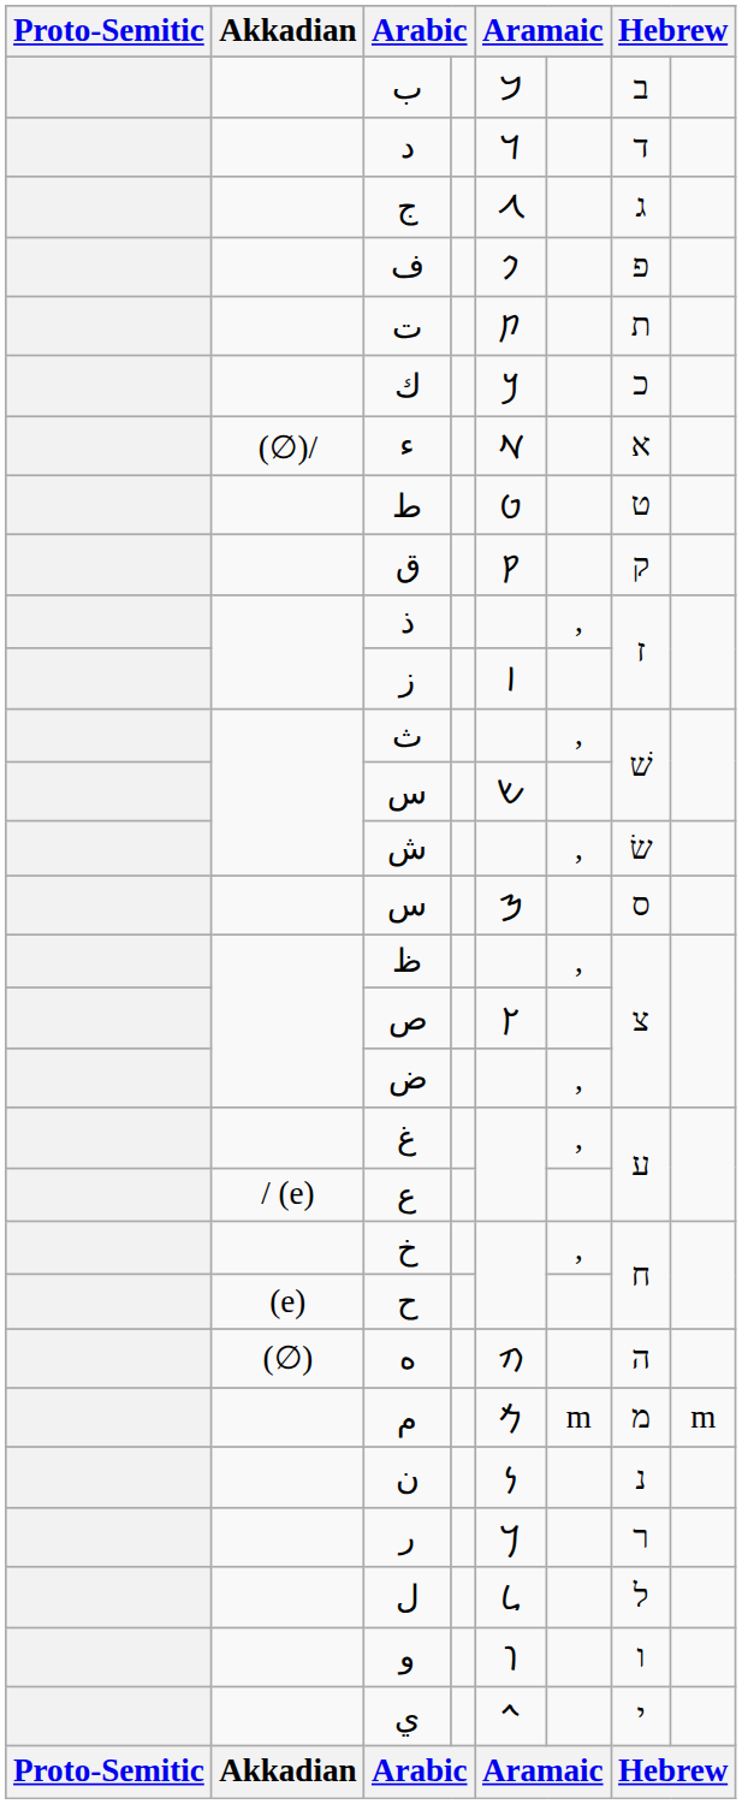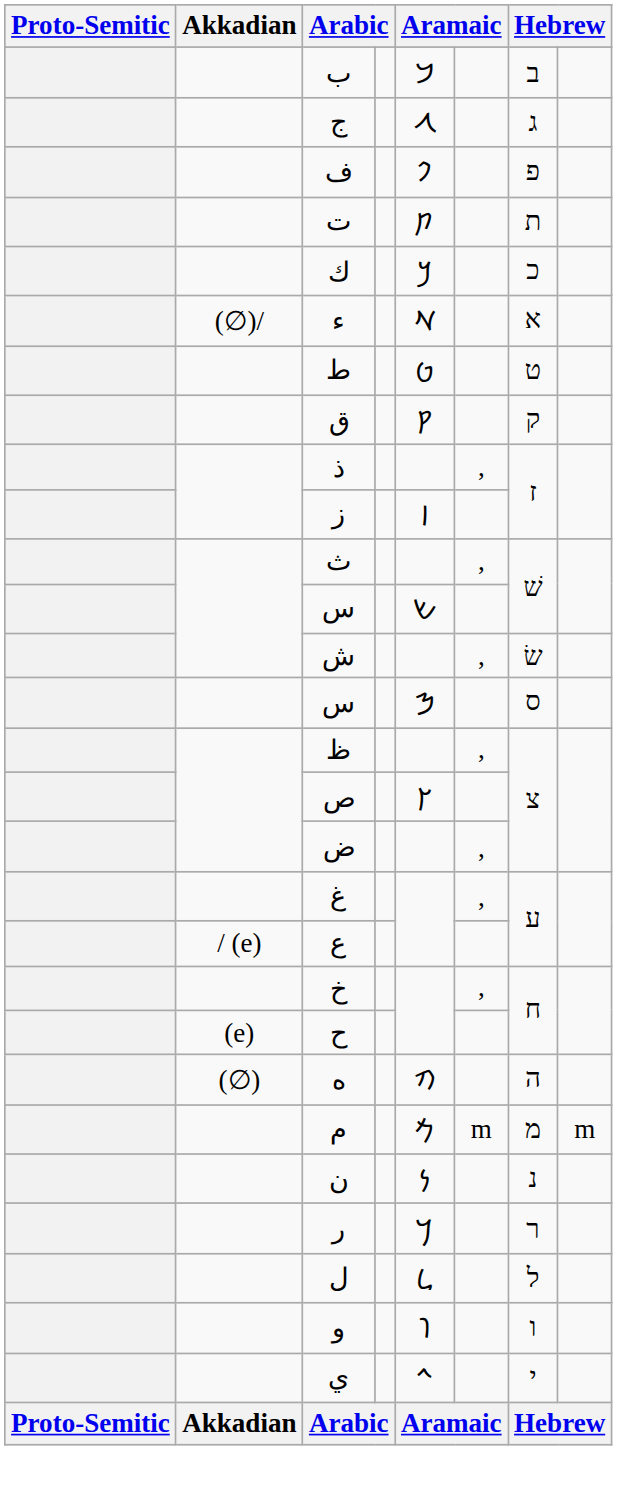- row: د | 𐡃 | ד
